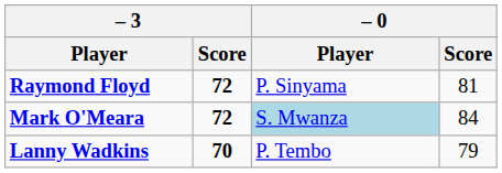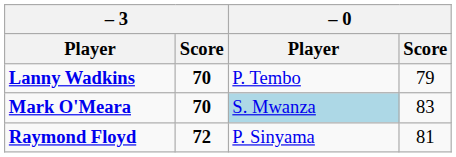rows swapped: Raymond Floyd <-> Lanny Wadkins
Mark O'Meara | – 3 / Score: 72 -> 70
Mark O'Meara | – 0 / Score: 84 -> 83
